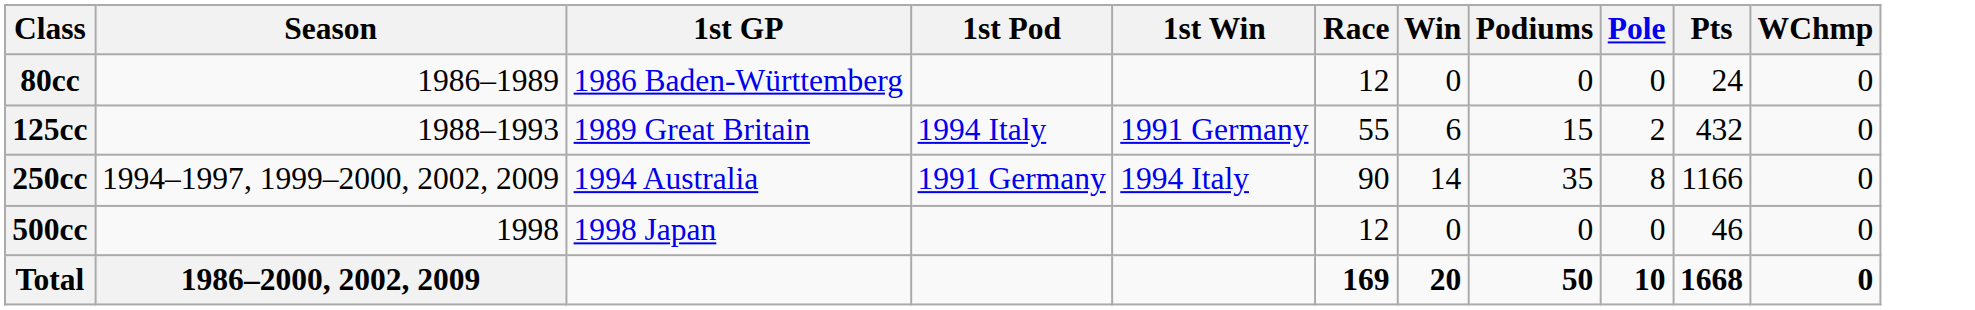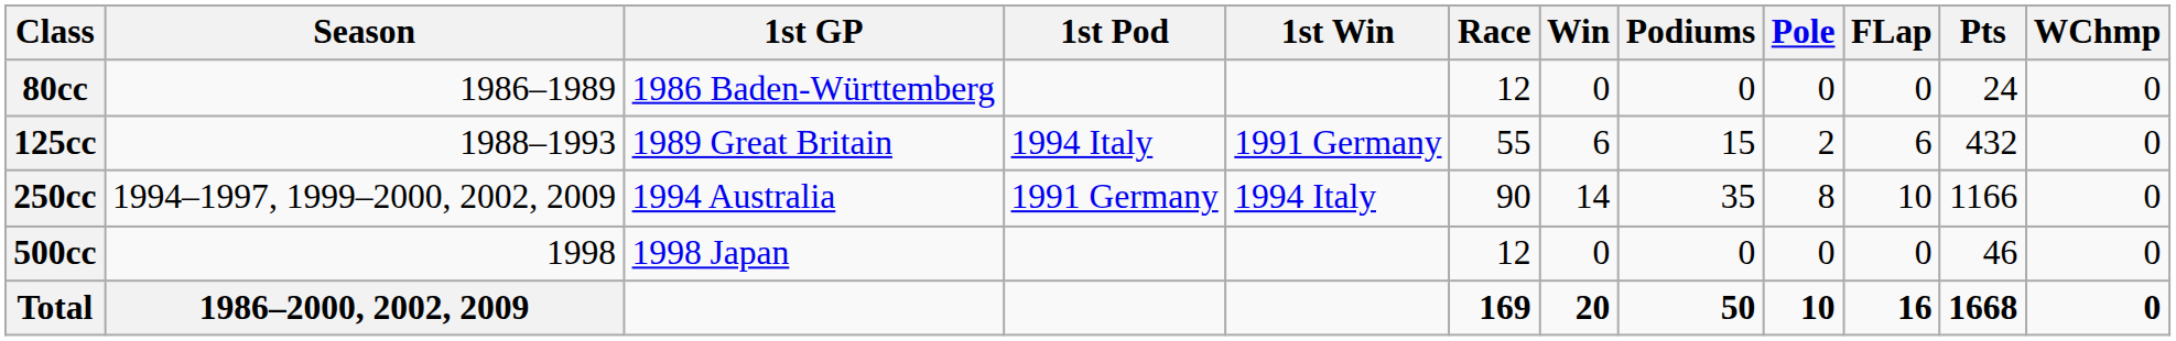+ column: FLap | 0 | 6 | 10 | 0 | 16
